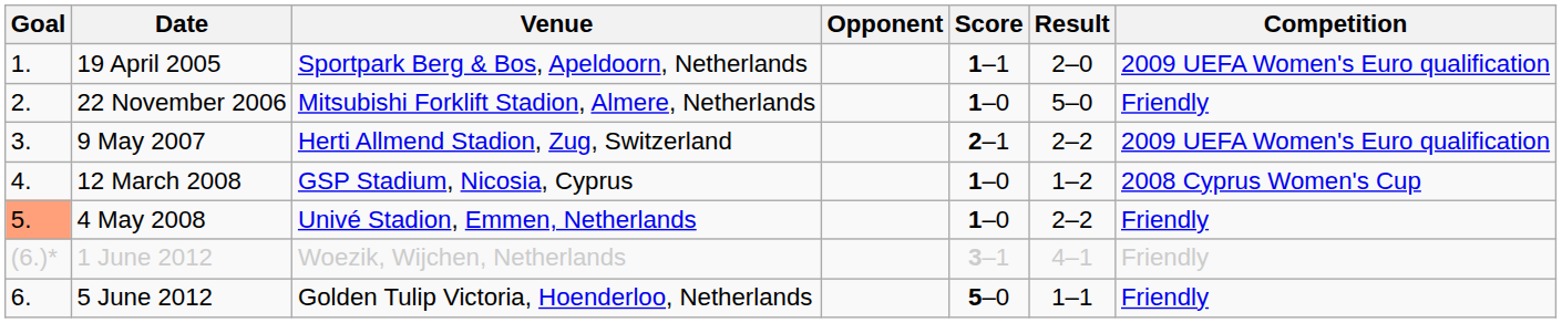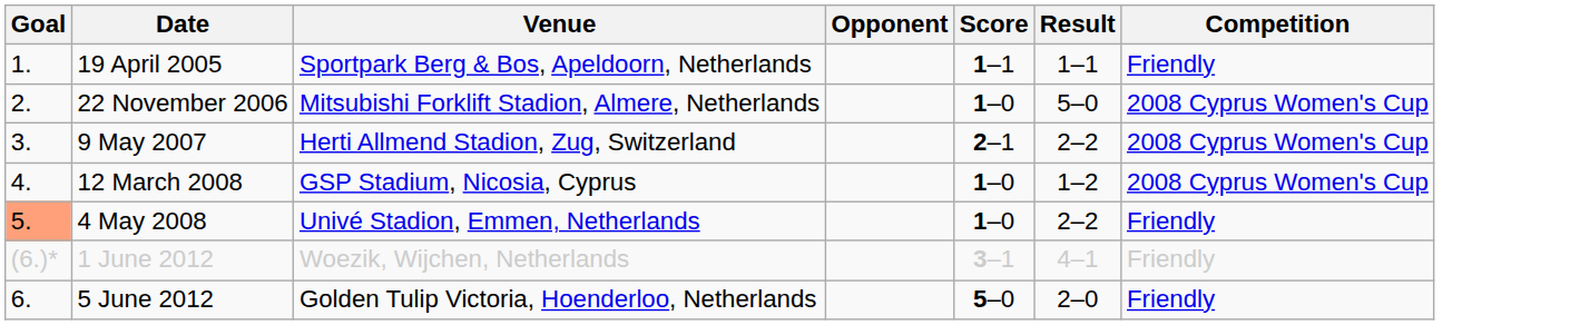19 April 2005 | Result: 2–0 -> 1–1
19 April 2005 | Competition: 2009 UEFA Women's Euro qualification -> Friendly
22 November 2006 | Competition: Friendly -> 2008 Cyprus Women's Cup
9 May 2007 | Competition: 2009 UEFA Women's Euro qualification -> 2008 Cyprus Women's Cup
5 June 2012 | Result: 1–1 -> 2–0
